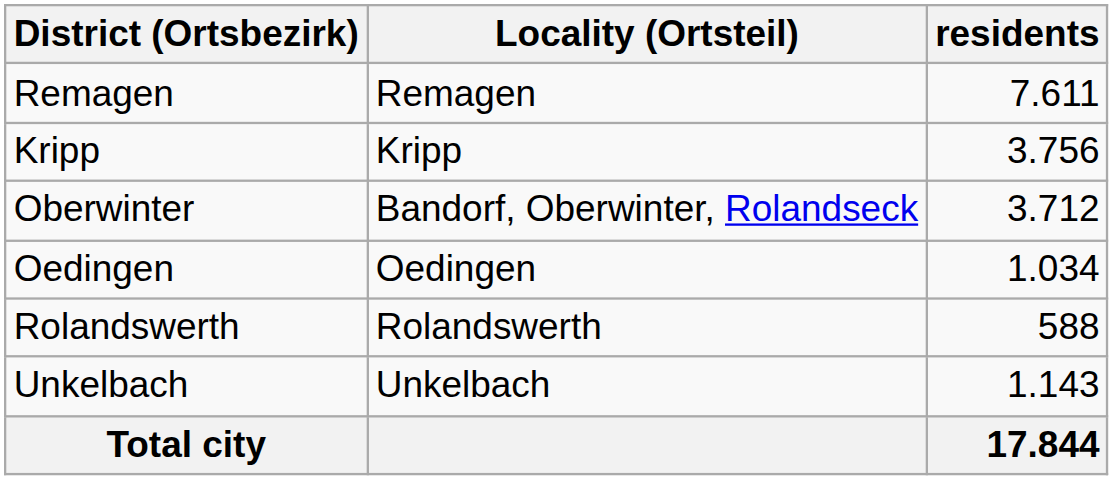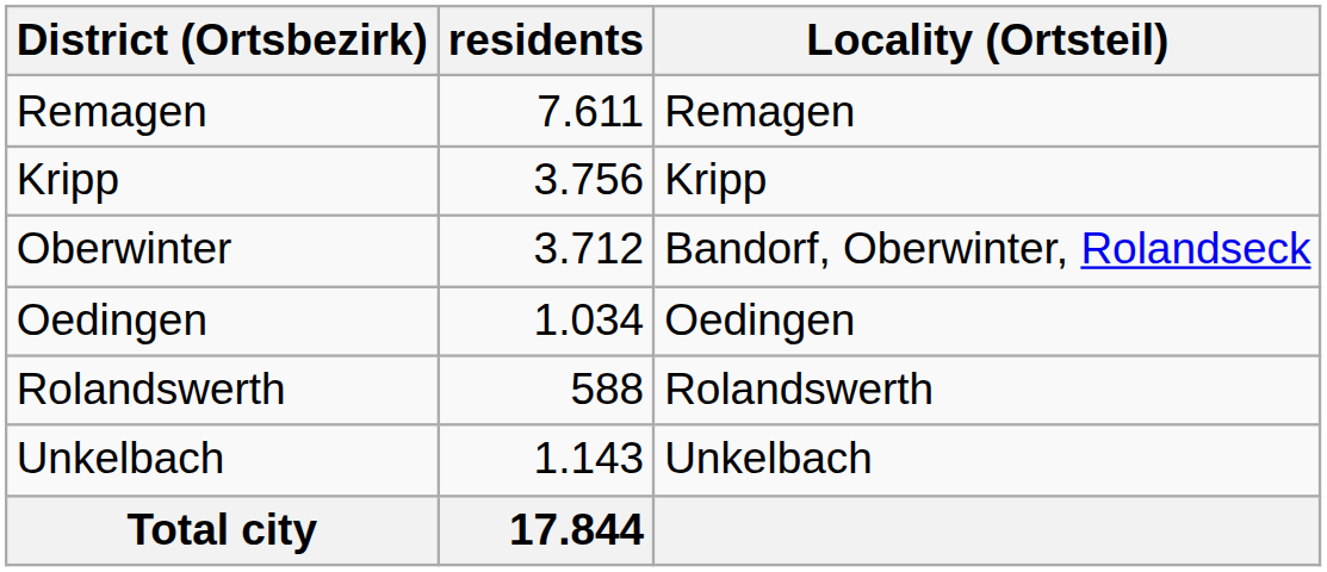columns swapped: Locality (Ortsteil) <-> residents
